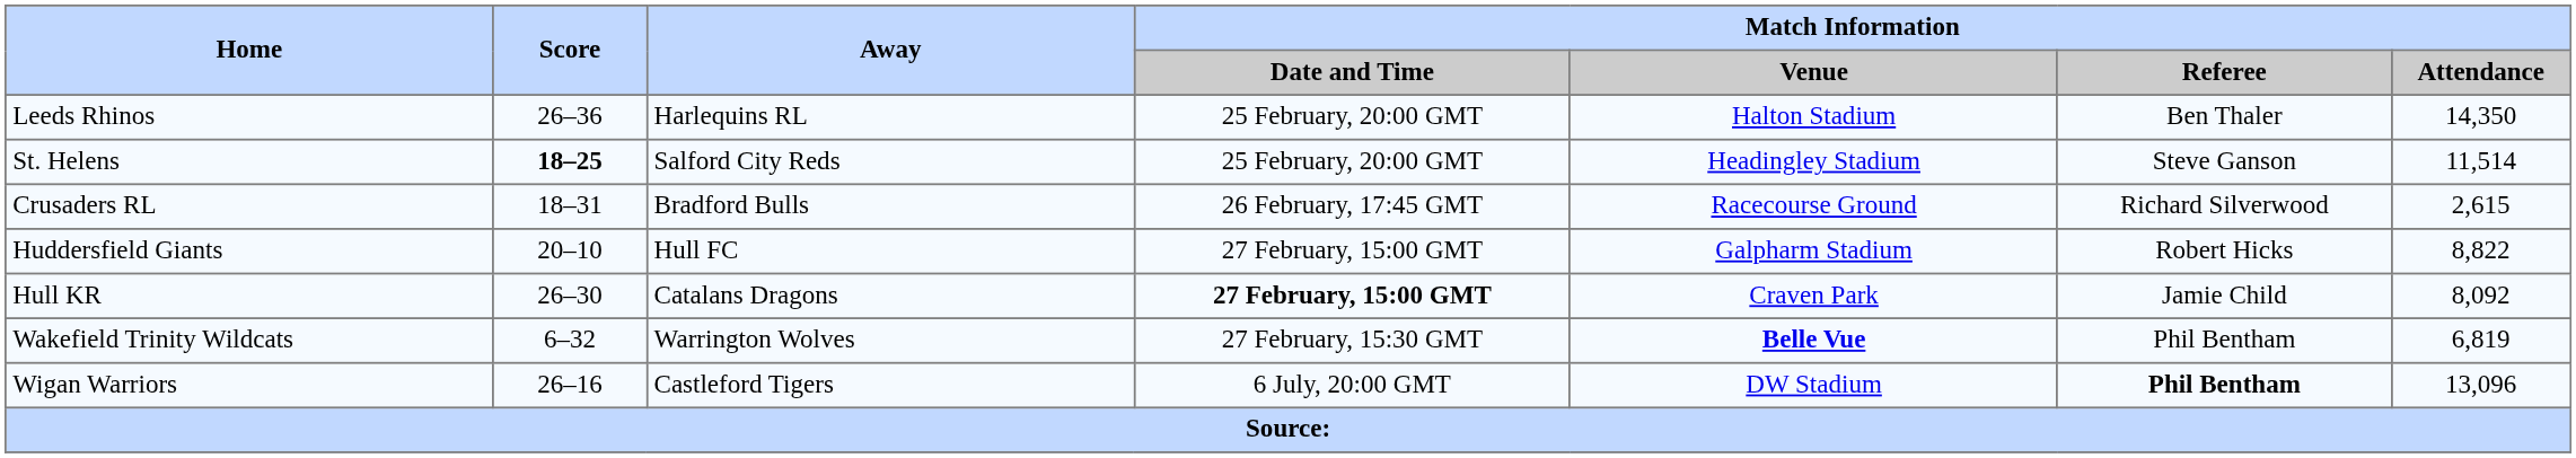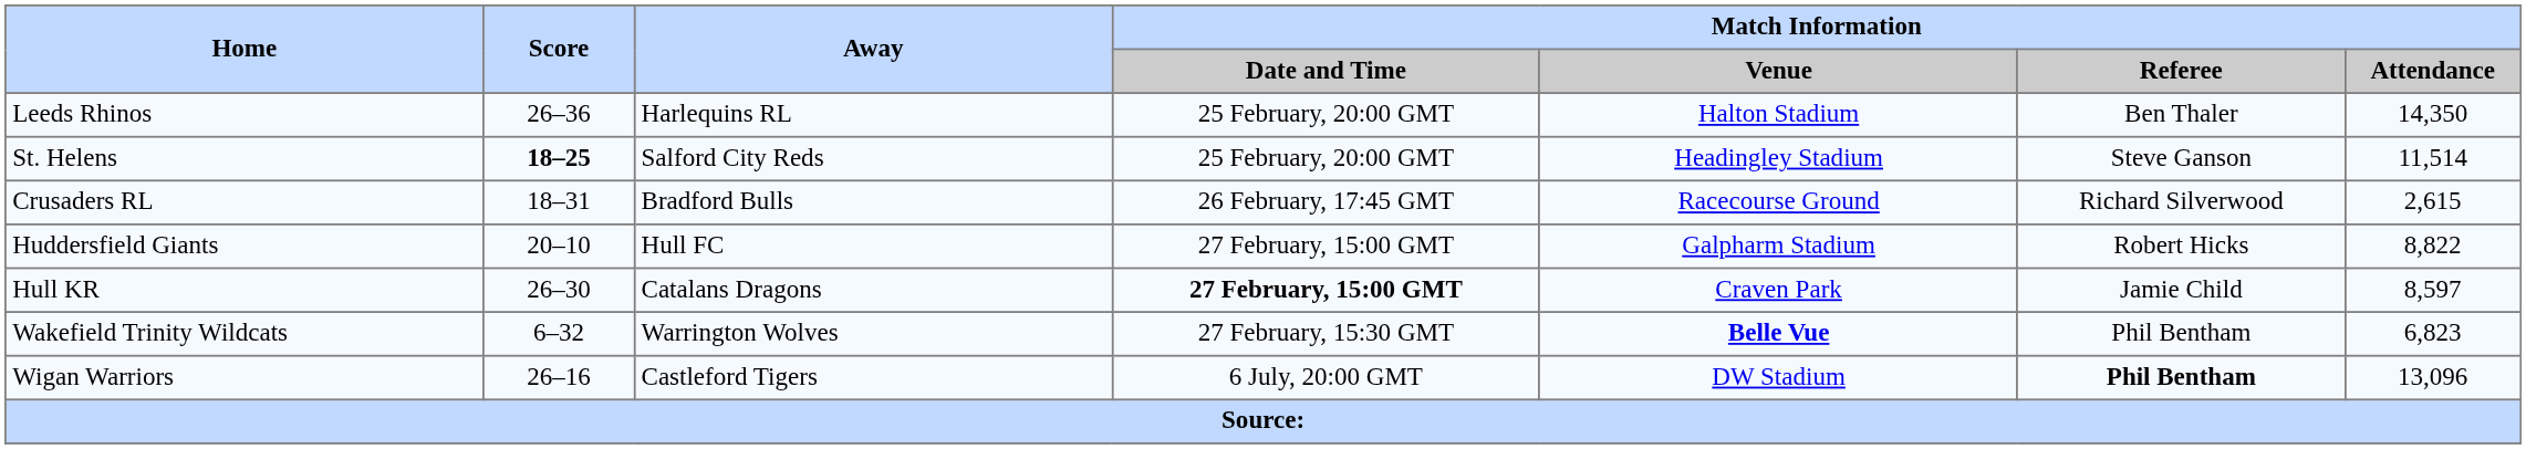Hull KR | Match Information / Attendance: 8,092 -> 8,597
Wakefield Trinity Wildcats | Match Information / Attendance: 6,819 -> 6,823
